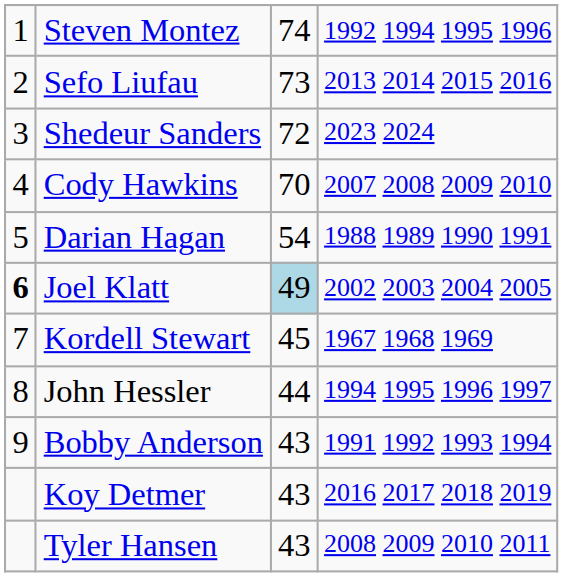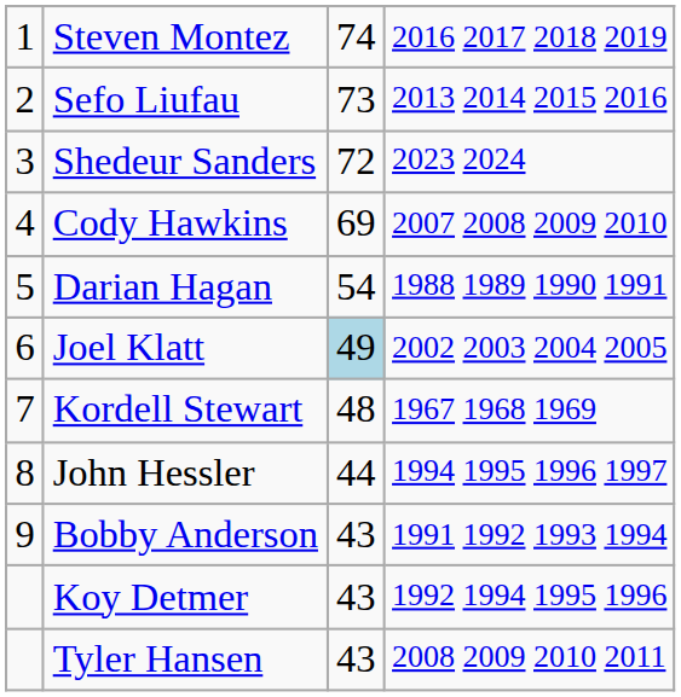Steven Montez | column 4: 1992 1994 1995 1996 -> 2016 2017 2018 2019
Cody Hawkins | column 3: 70 -> 69
Joel Klatt | column 1: bold -> normal
Kordell Stewart | column 3: 45 -> 48
Koy Detmer | column 4: 2016 2017 2018 2019 -> 1992 1994 1995 1996
